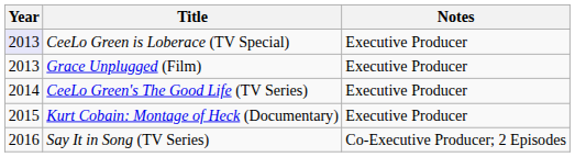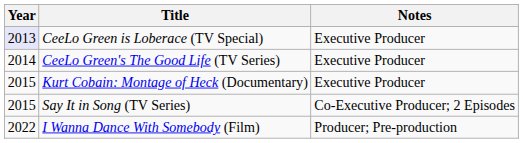- row: 2013 | Grace Unplugged (Film) | Executive Producer
Say It in Song (TV Series) | Year: 2016 -> 2015
+ row: 2022 | I Wanna Dance With Somebody (Film) | Producer; Pre-production
